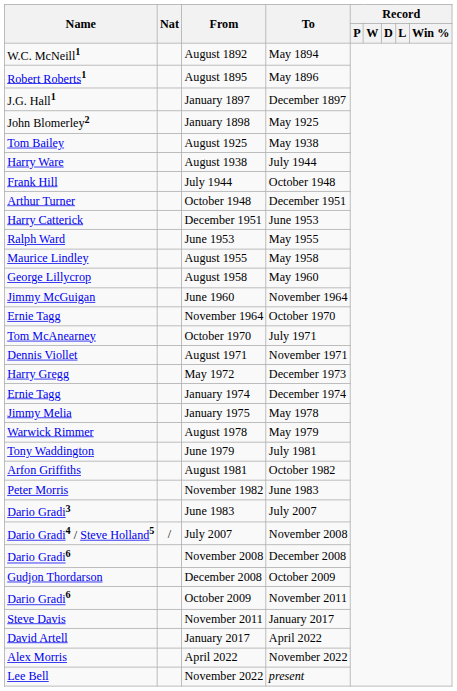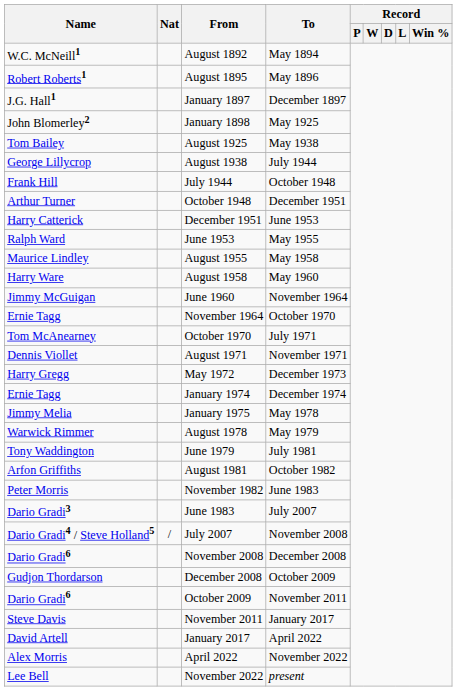August 1938 | Name: Harry Ware -> George Lillycrop
August 1958 | Name: George Lillycrop -> Harry Ware
